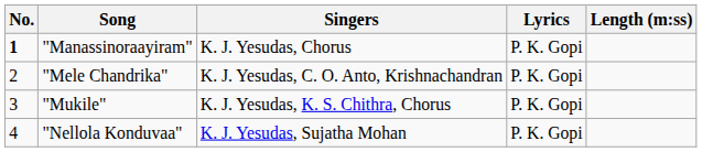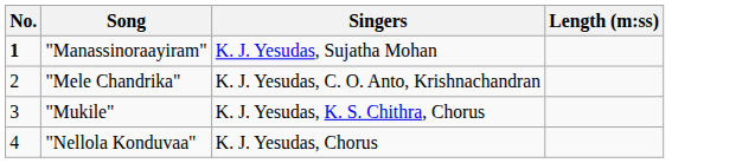- column: Lyrics | P. K. Gopi | P. K. Gopi | P. K. Gopi | P. K. Gopi
"Manassinoraayiram" | Singers: K. J. Yesudas, Chorus -> K. J. Yesudas, Sujatha Mohan
"Nellola Konduvaa" | Singers: K. J. Yesudas, Sujatha Mohan -> K. J. Yesudas, Chorus
